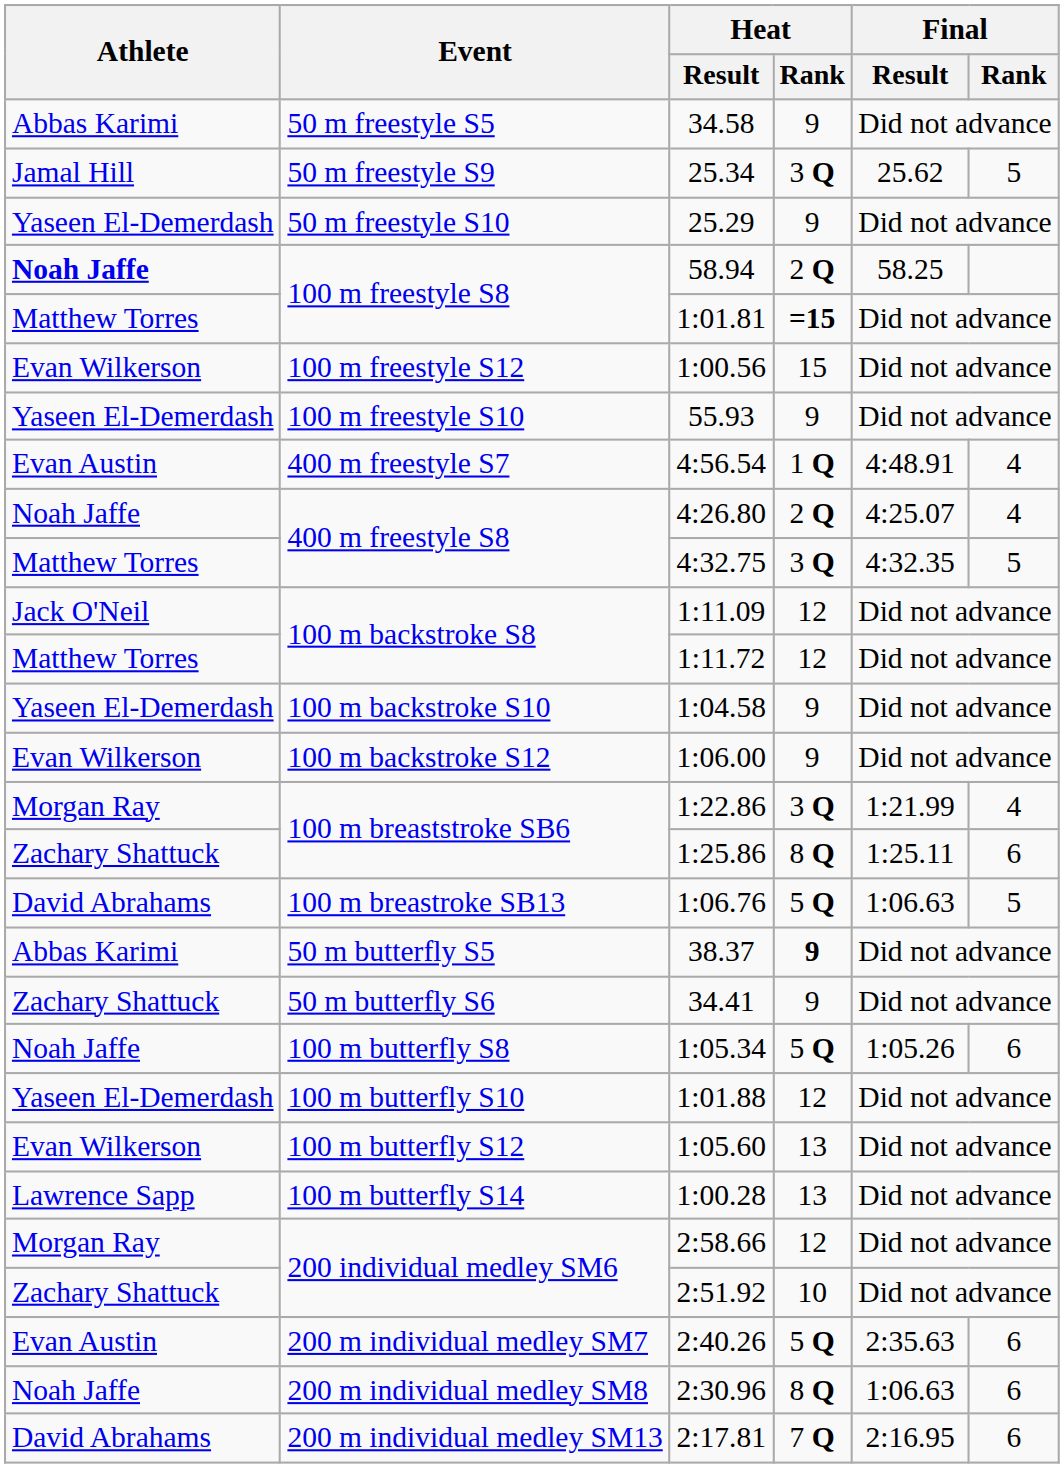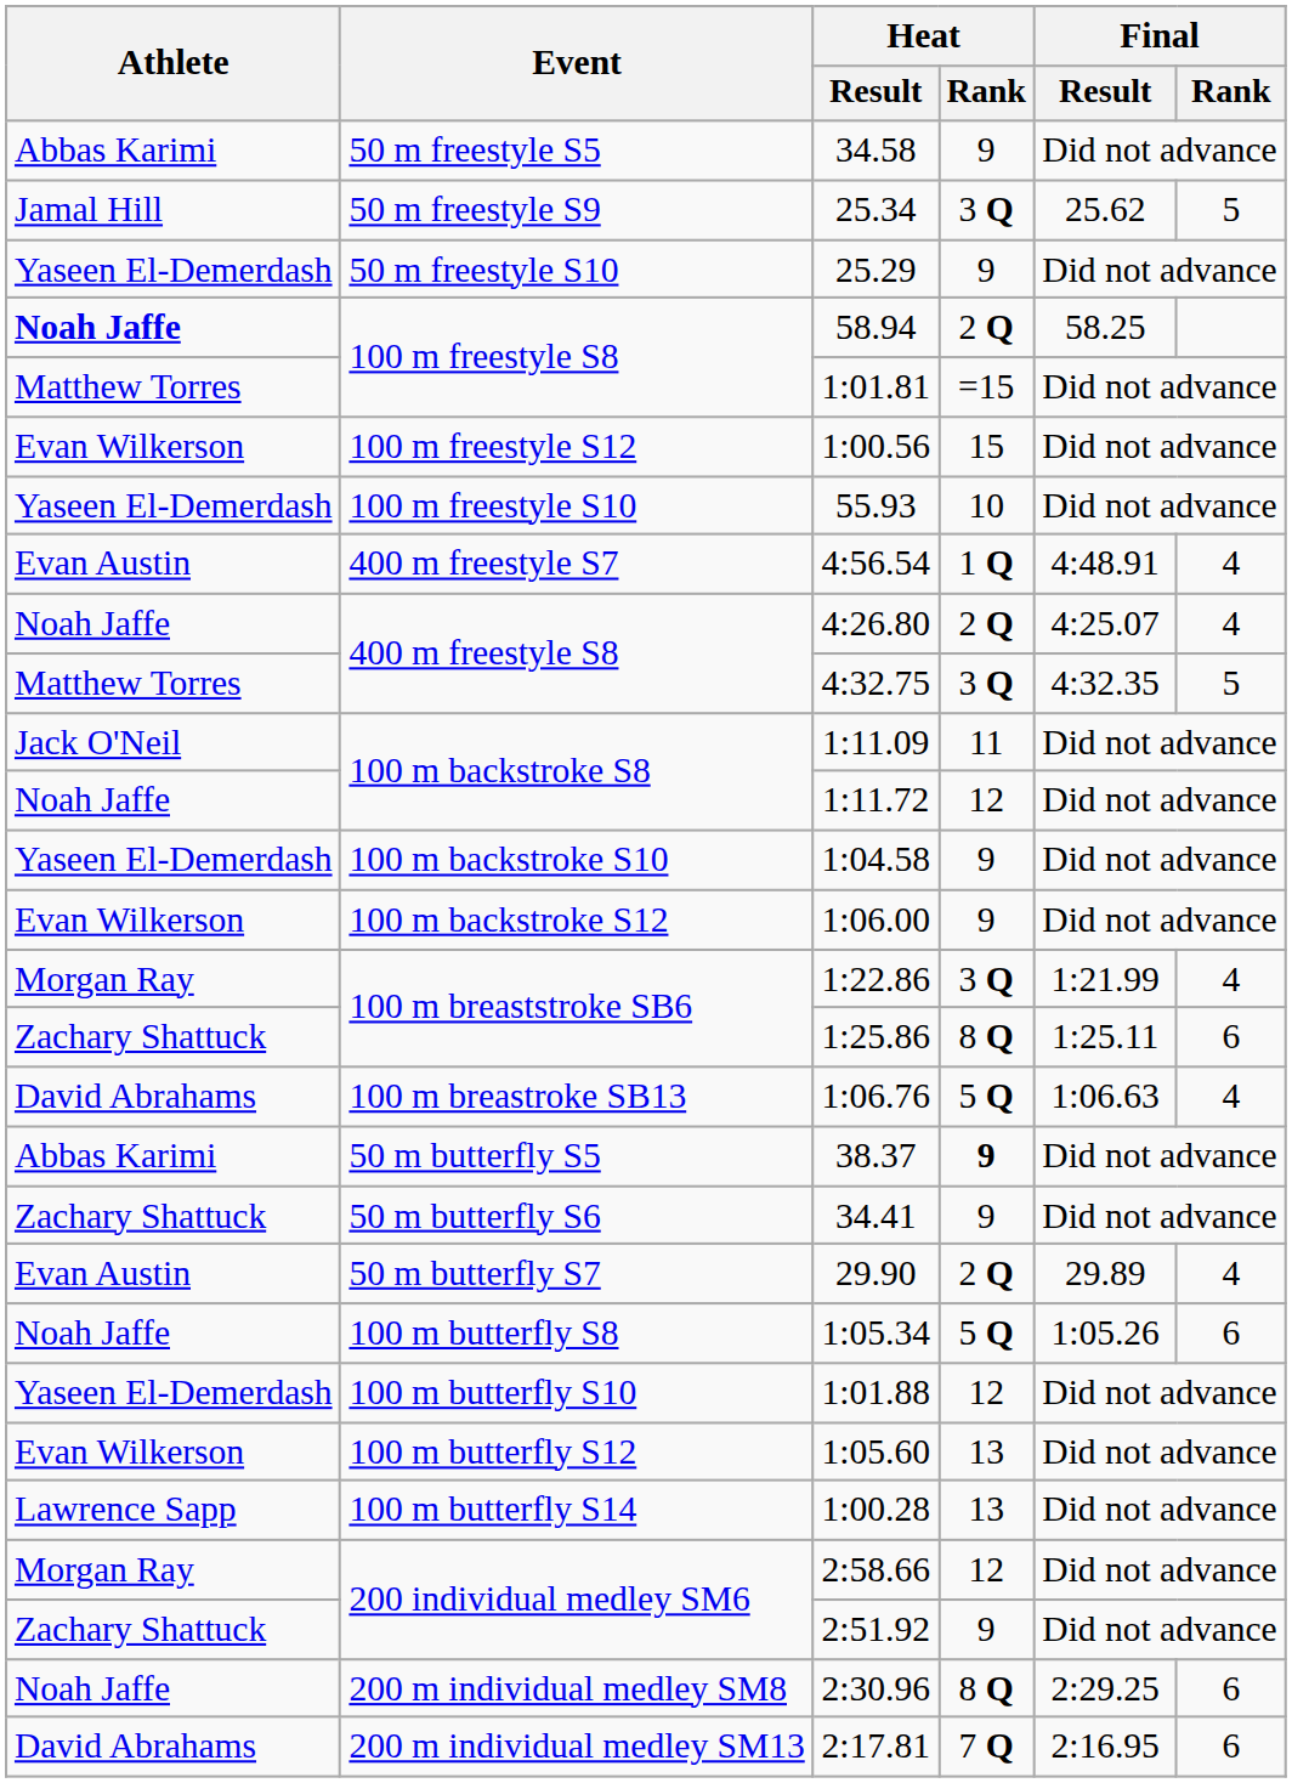1:01.81 | Heat / Rank: bold -> normal
55.93 | Heat / Rank: 9 -> 10
1:11.09 | Heat / Rank: 12 -> 11
1:11.72 | Athlete: Matthew Torres -> Noah Jaffe
1:06.76 | Final / Rank: 5 -> 4
+ row: Evan Austin | 50 m butterfly S7 | 29.90 | 2 Q | 29.89 | 4
2:51.92 | Heat / Rank: 10 -> 9
- row: Evan Austin | 200 m individual medley SM7 | 2:40.26 | 5 Q | 2:35.63 | 6
2:30.96 | Final / Result: 1:06.63 -> 2:29.25
